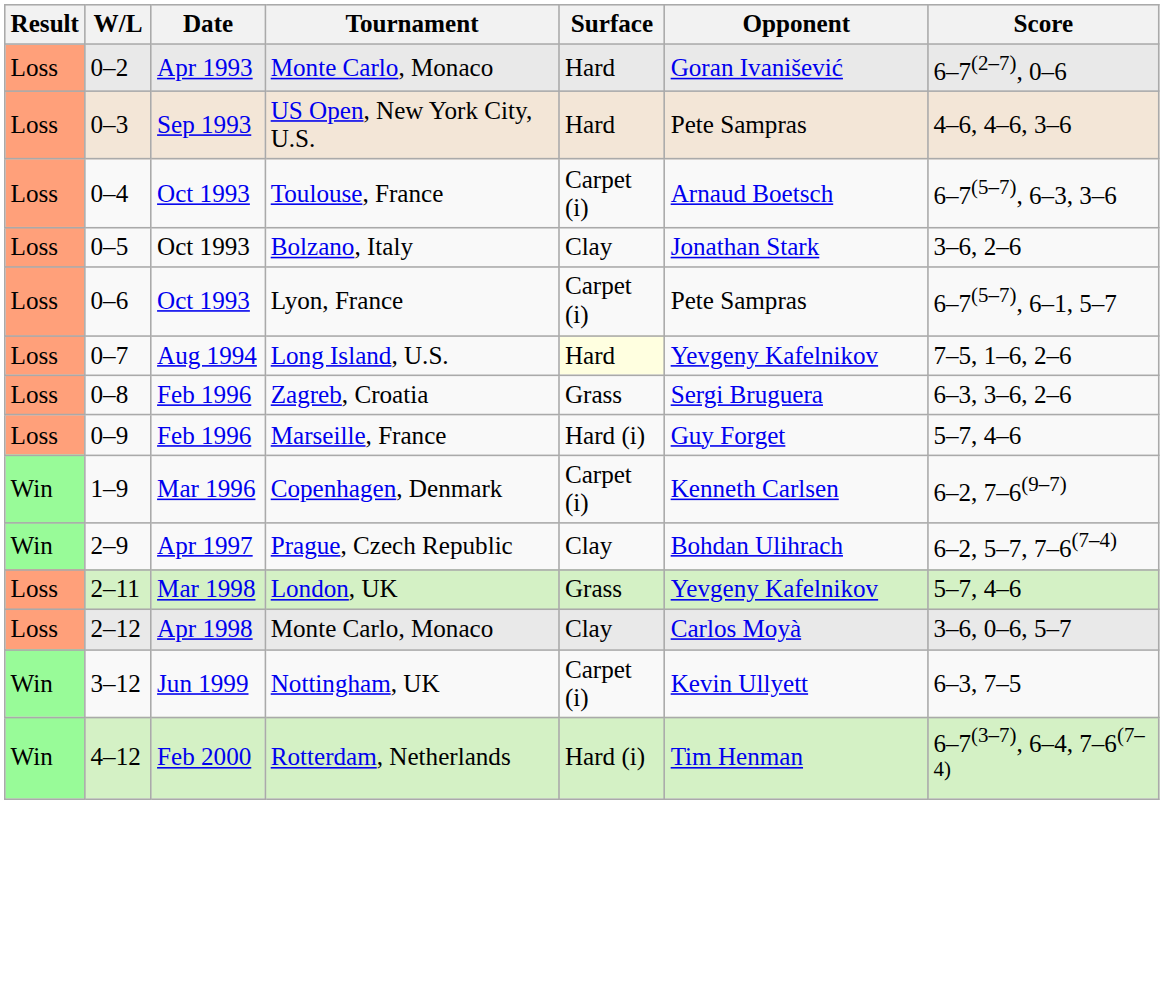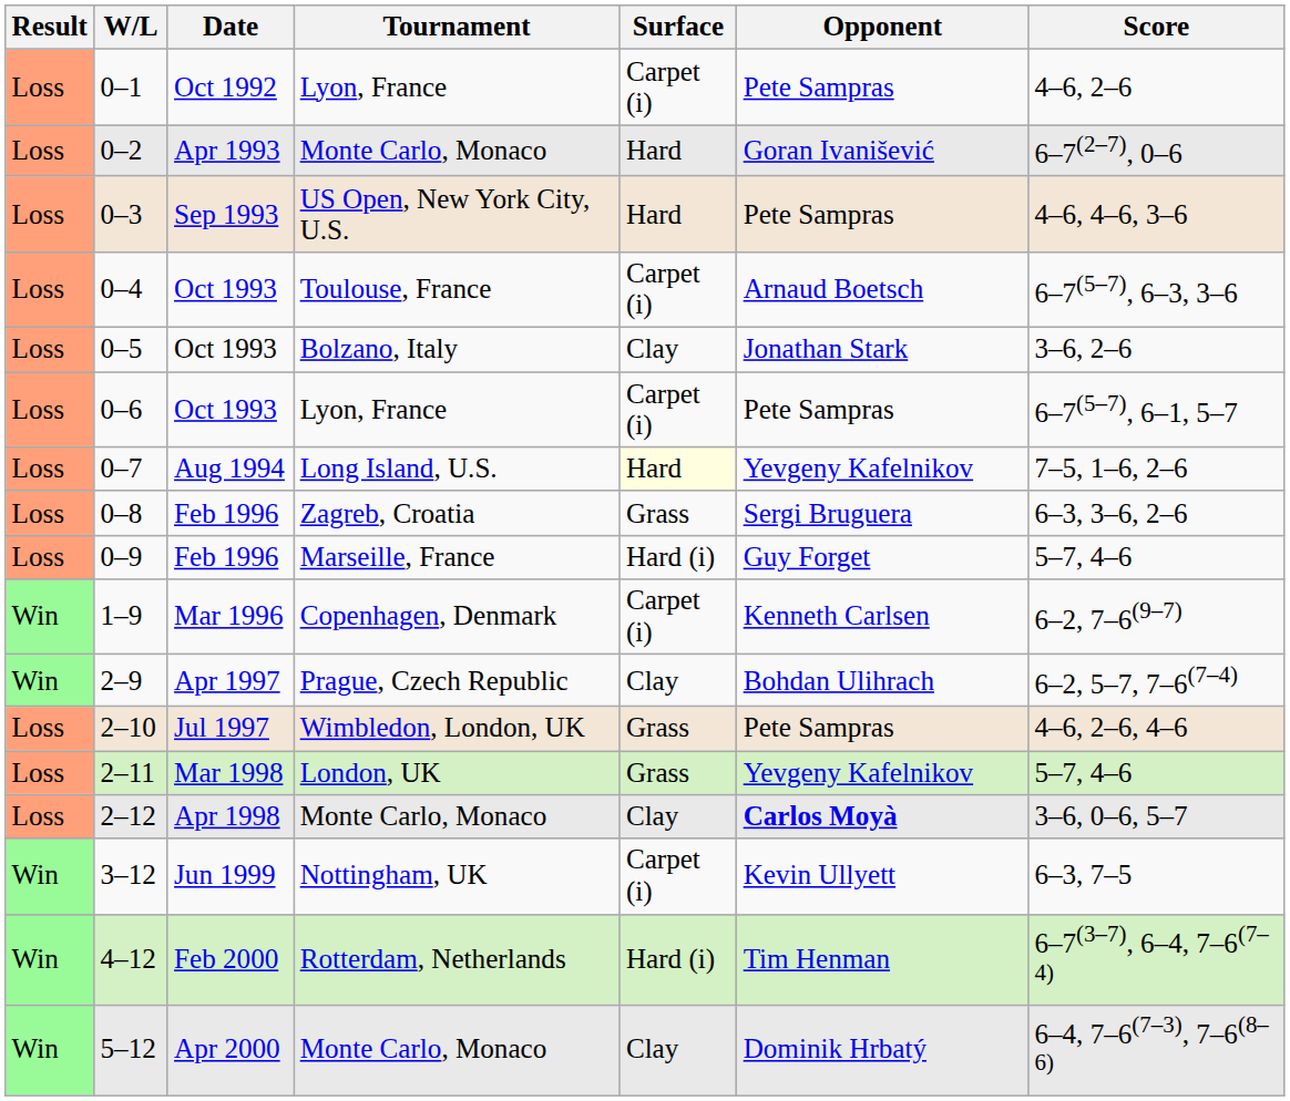+ row: Loss | 0–1 | Oct 1992 | Lyon, France | Carpet (i) | Pete Sampras | 4–6, 2–6
+ row: Loss | 2–10 | Jul 1997 | Wimbledon, London, UK | Grass | Pete Sampras | 4–6, 2–6, 4–6
2–12 | Opponent: normal -> bold
+ row: Win | 5–12 | Apr 2000 | Monte Carlo, Monaco | Clay | Dominik Hrbatý | 6–4, 7–6(7–3), 7–6(8–6)
